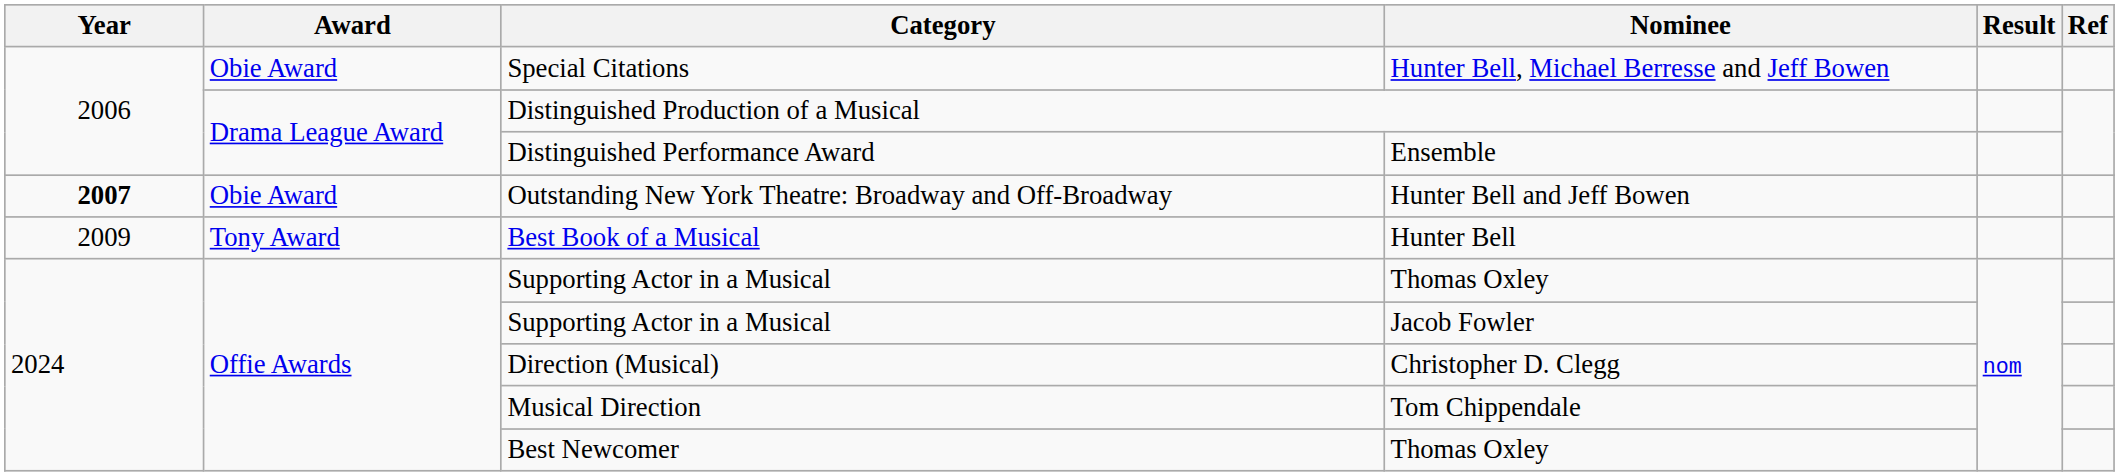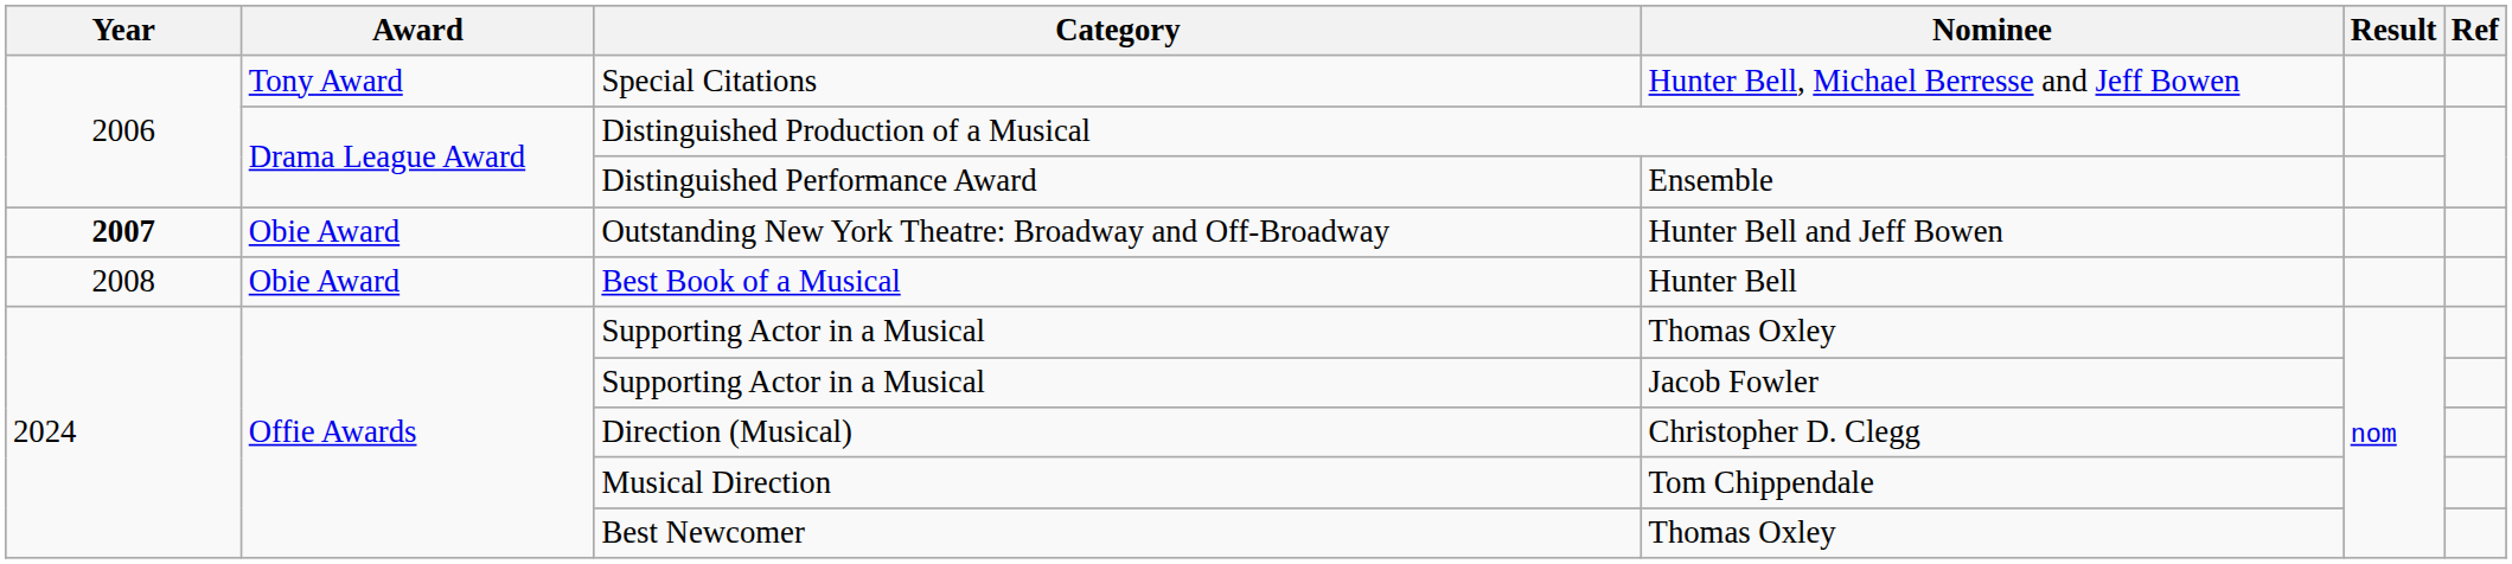Special Citations | Award: Obie Award -> Tony Award
Best Book of a Musical | Year: 2009 -> 2008
Best Book of a Musical | Award: Tony Award -> Obie Award
